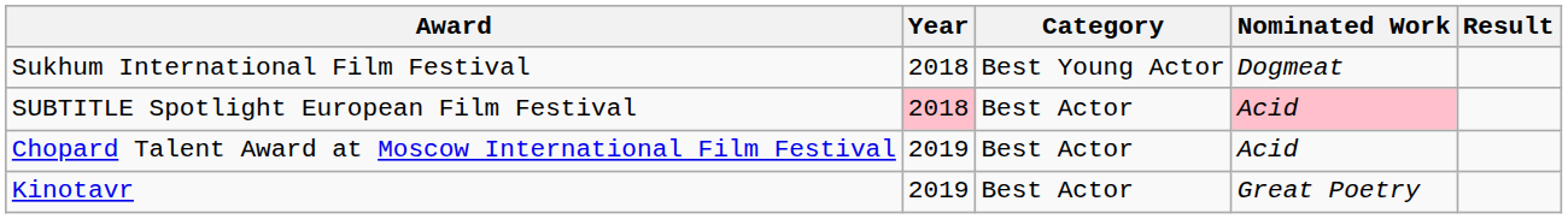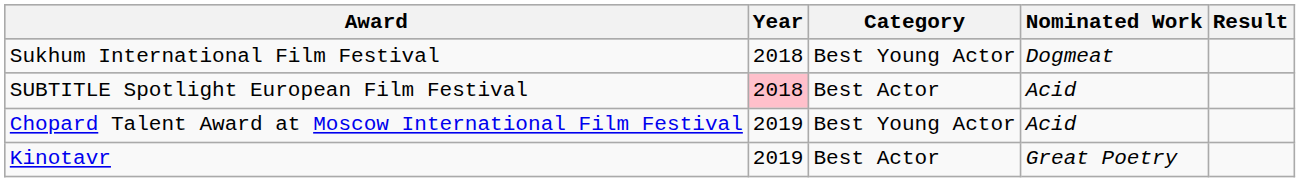SUBTITLE Spotlight European Film Festival | Nominated Work: pink background -> no background
Chopard Talent Award at Moscow International Film Festival | Category: Best Actor -> Best Young Actor
